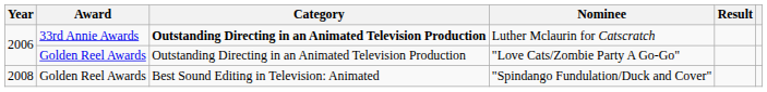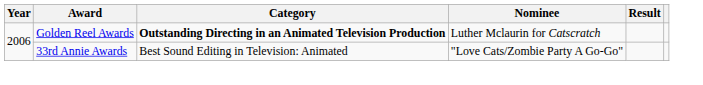Luther Mclaurin for Catscratch | Award: 33rd Annie Awards -> Golden Reel Awards
"Love Cats/Zombie Party A Go-Go" | Award: Golden Reel Awards -> 33rd Annie Awards
"Love Cats/Zombie Party A Go-Go" | Category: Outstanding Directing in an Animated Television Production -> Best Sound Editing in Television: Animated
- row: 2008 | Golden Reel Awards | Best Sound Editing in Television: Animated | "Spindango Fundulation/Duck and Cover"
